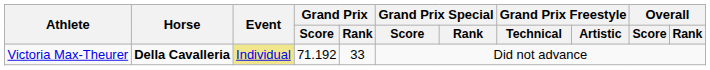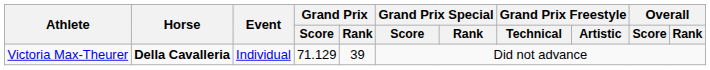Victoria Max-Theurer | Event: khaki background -> no background
Victoria Max-Theurer | Grand Prix / Score: 71.192 -> 71.129
Victoria Max-Theurer | Grand Prix / Rank: 33 -> 39
